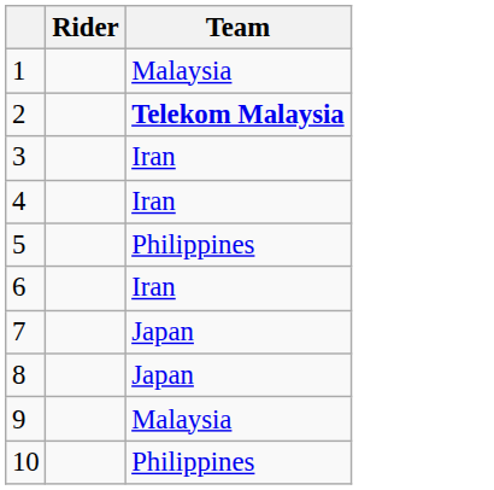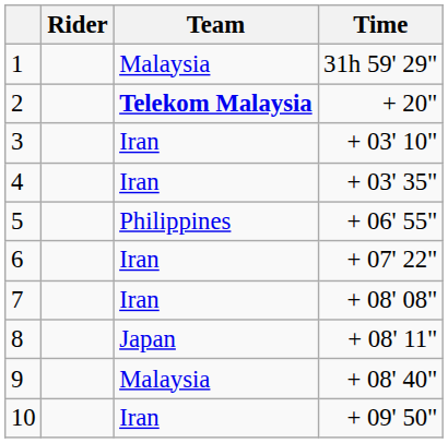+ column: Time | 31h 59' 29" | + 20" | + 03' 10" | + 03' 35" | + 06' 55" | + 07' 22" | + 08' 08" | + 08' 11" | + 08' 40" | + 09' 50"
7 | Team: Japan -> Iran
10 | Team: Philippines -> Iran
